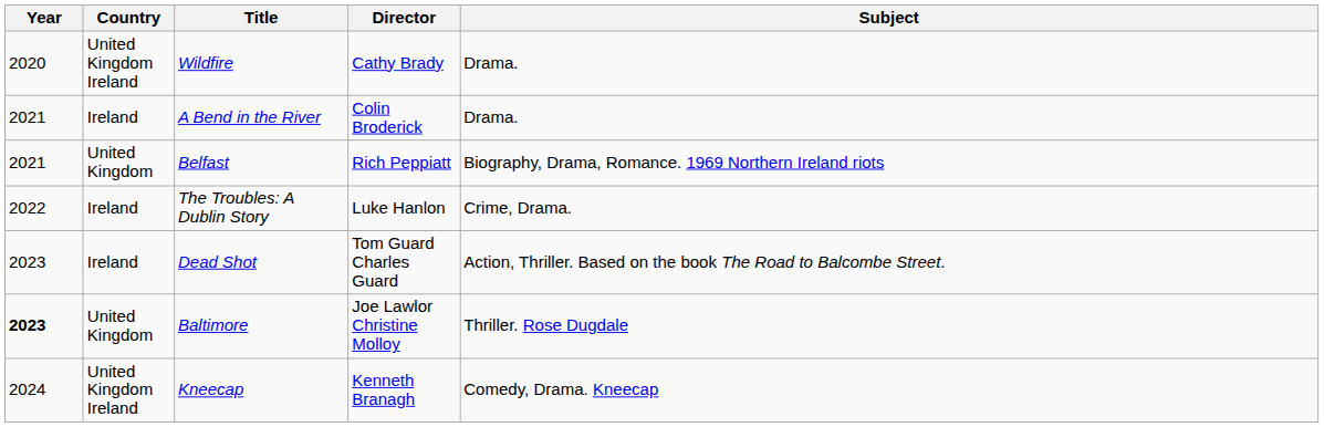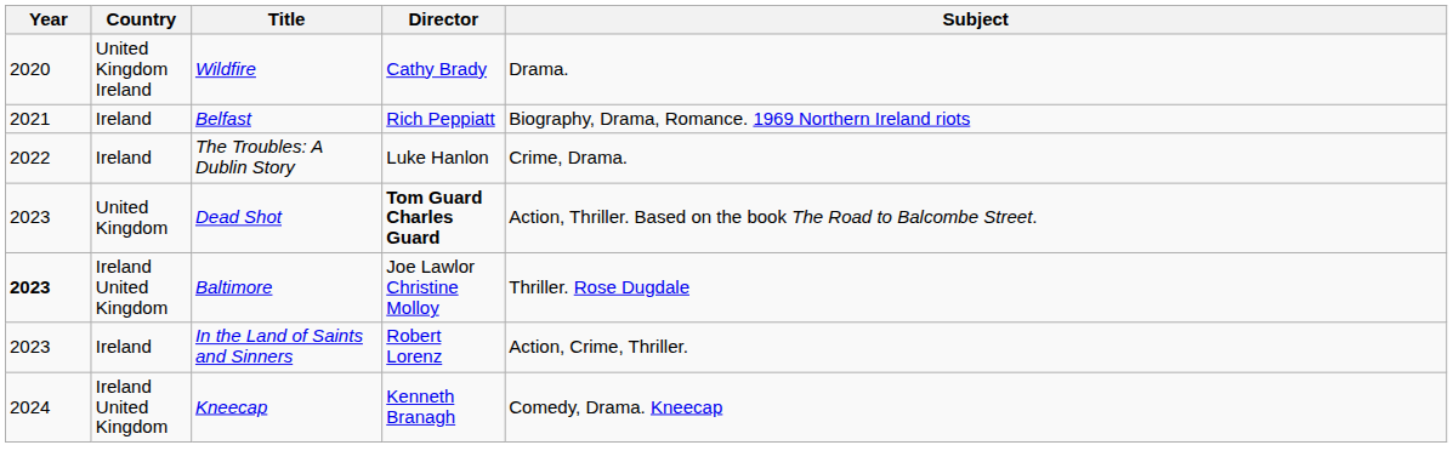- row: 2021 | Ireland | A Bend in the River | Colin Broderick | Drama.
Belfast | Country: United Kingdom -> Ireland
Dead Shot | Country: Ireland -> United Kingdom
Dead Shot | Director: normal -> bold
Baltimore | Country: United Kingdom -> Ireland United Kingdom
+ row: 2023 | Ireland | In the Land of Saints and Sinners | Robert Lorenz | Action, Crime, Thriller.
Kneecap | Country: United Kingdom Ireland -> Ireland United Kingdom
